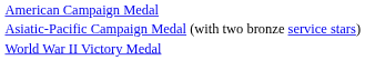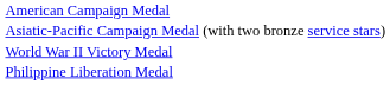+ row: Philippine Liberation Medal
